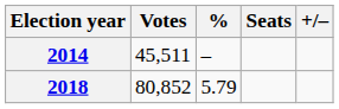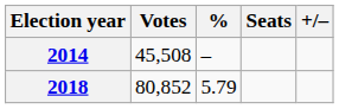2014 | Votes: 45,511 -> 45,508
